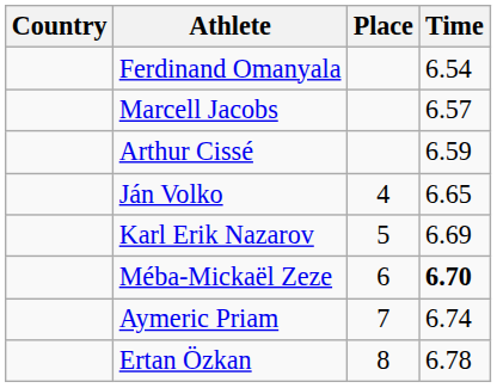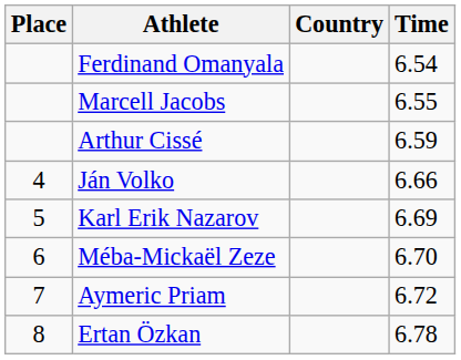columns swapped: Place <-> Country
Marcell Jacobs | Time: 6.57 -> 6.55
Ján Volko | Time: 6.65 -> 6.66
Méba-Mickaël Zeze | Time: bold -> normal
Aymeric Priam | Time: 6.74 -> 6.72
